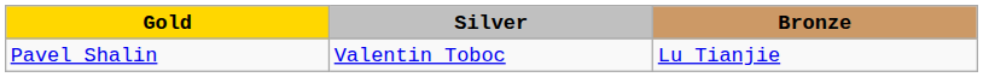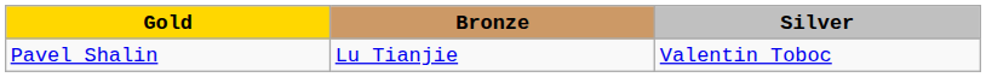columns swapped: Silver <-> Bronze
